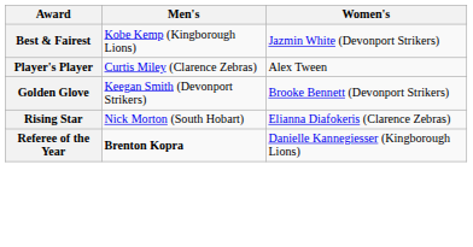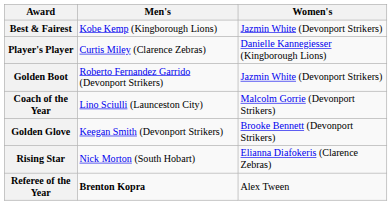Player's Player | Women's: Alex Tween -> Danielle Kannegiesser (Kingborough Lions)
+ row: Golden Boot | Roberto Fernandez Garrido (Devonport Strikers) | Jazmin White (Devonport Strikers)
+ row: Coach of the Year | Lino Sciulli (Launceston City) | Malcolm Gorrie (Devonport Strikers)
Referee of the Year | Women's: Danielle Kannegiesser (Kingborough Lions) -> Alex Tween
